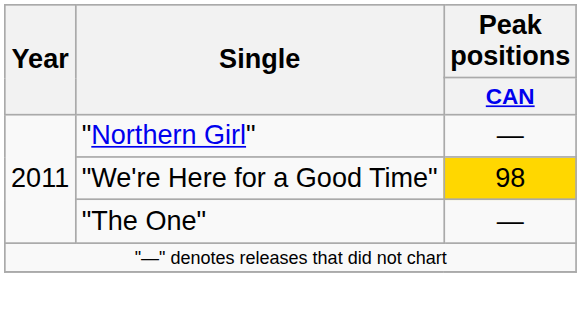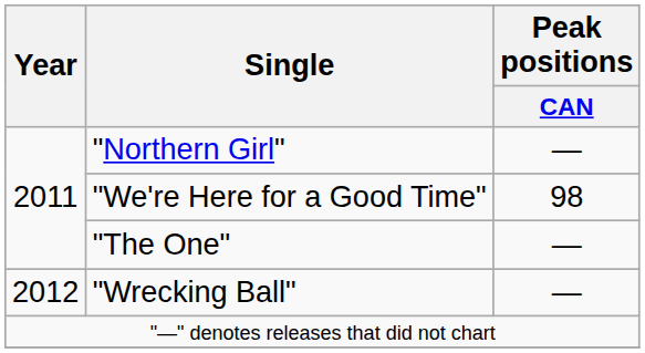"We're Here for a Good Time" | Peak positions / CAN: gold background -> no background
+ row: 2012 | "Wrecking Ball" | —
